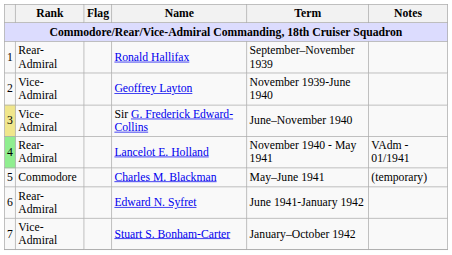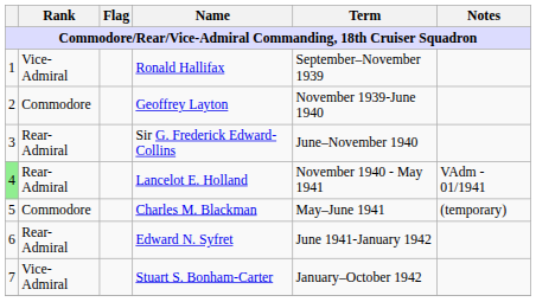Ronald Hallifax | Rank: Rear-Admiral -> Vice-Admiral
Geoffrey Layton | Rank: Vice-Admiral -> Commodore
Sir G. Frederick Edward-Collins | column 1: khaki background -> no background
Sir G. Frederick Edward-Collins | Rank: Vice-Admiral -> Rear-Admiral
